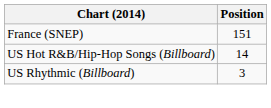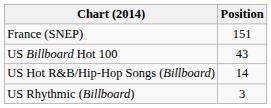+ row: US Billboard Hot 100 | 43
